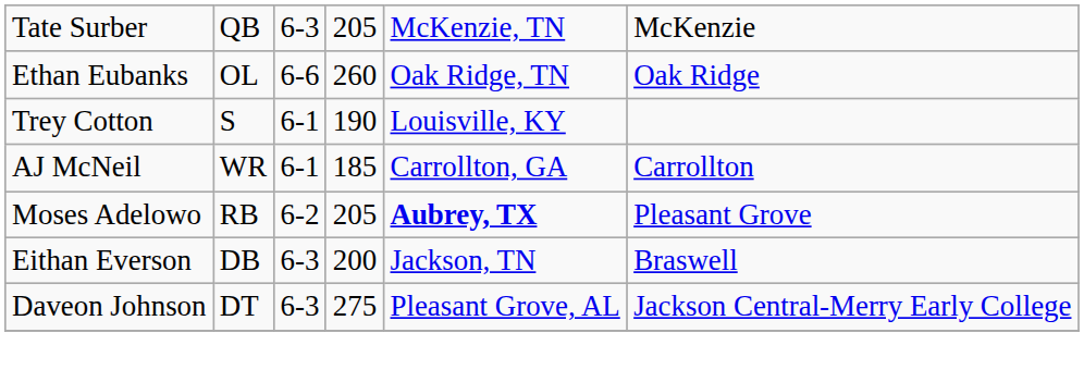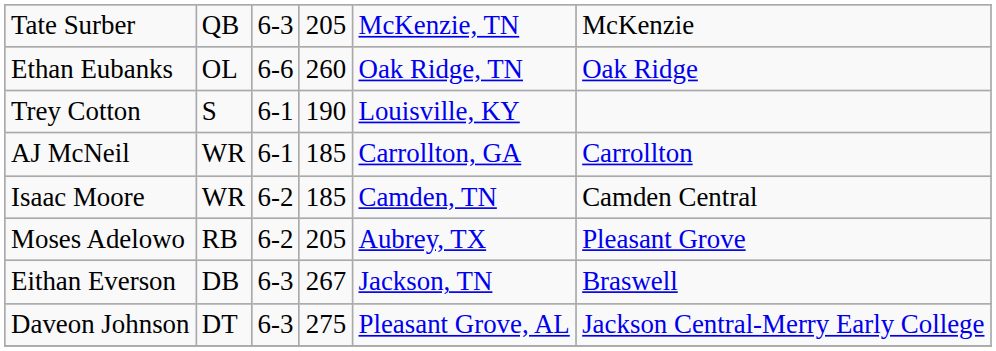+ row: Isaac Moore | WR | 6-2 | 185 | Camden, TN | Camden Central
Moses Adelowo | column 5: bold -> normal
Eithan Everson | column 4: 200 -> 267
